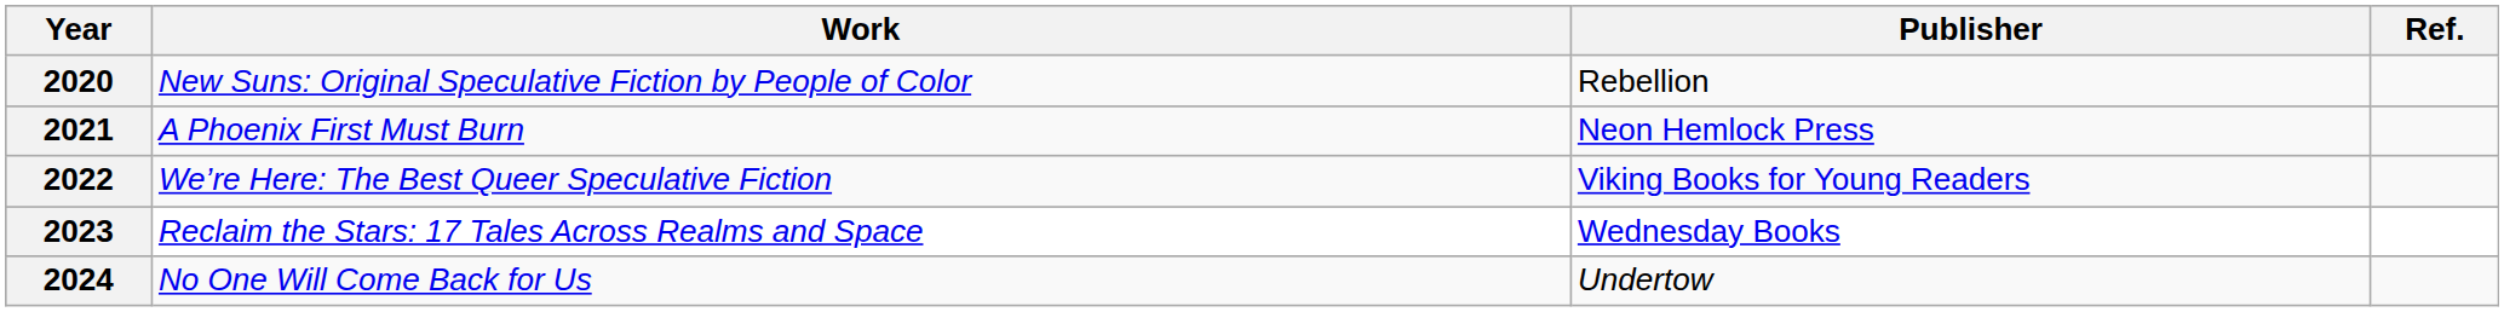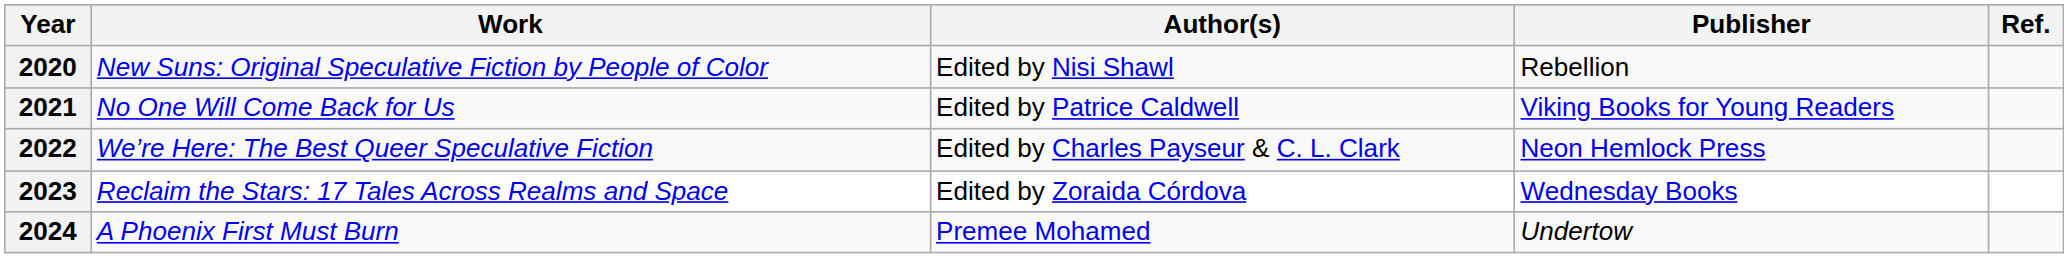+ column: Author(s) | Edited by Nisi Shawl | Edited by Patrice Caldwell | Edited by Charles Payseur & C. L. Clark | Edited by Zoraida Córdova | Premee Mohamed
2021 | Work: A Phoenix First Must Burn -> No One Will Come Back for Us
2021 | Publisher: Neon Hemlock Press -> Viking Books for Young Readers
2022 | Publisher: Viking Books for Young Readers -> Neon Hemlock Press
2024 | Work: No One Will Come Back for Us -> A Phoenix First Must Burn
